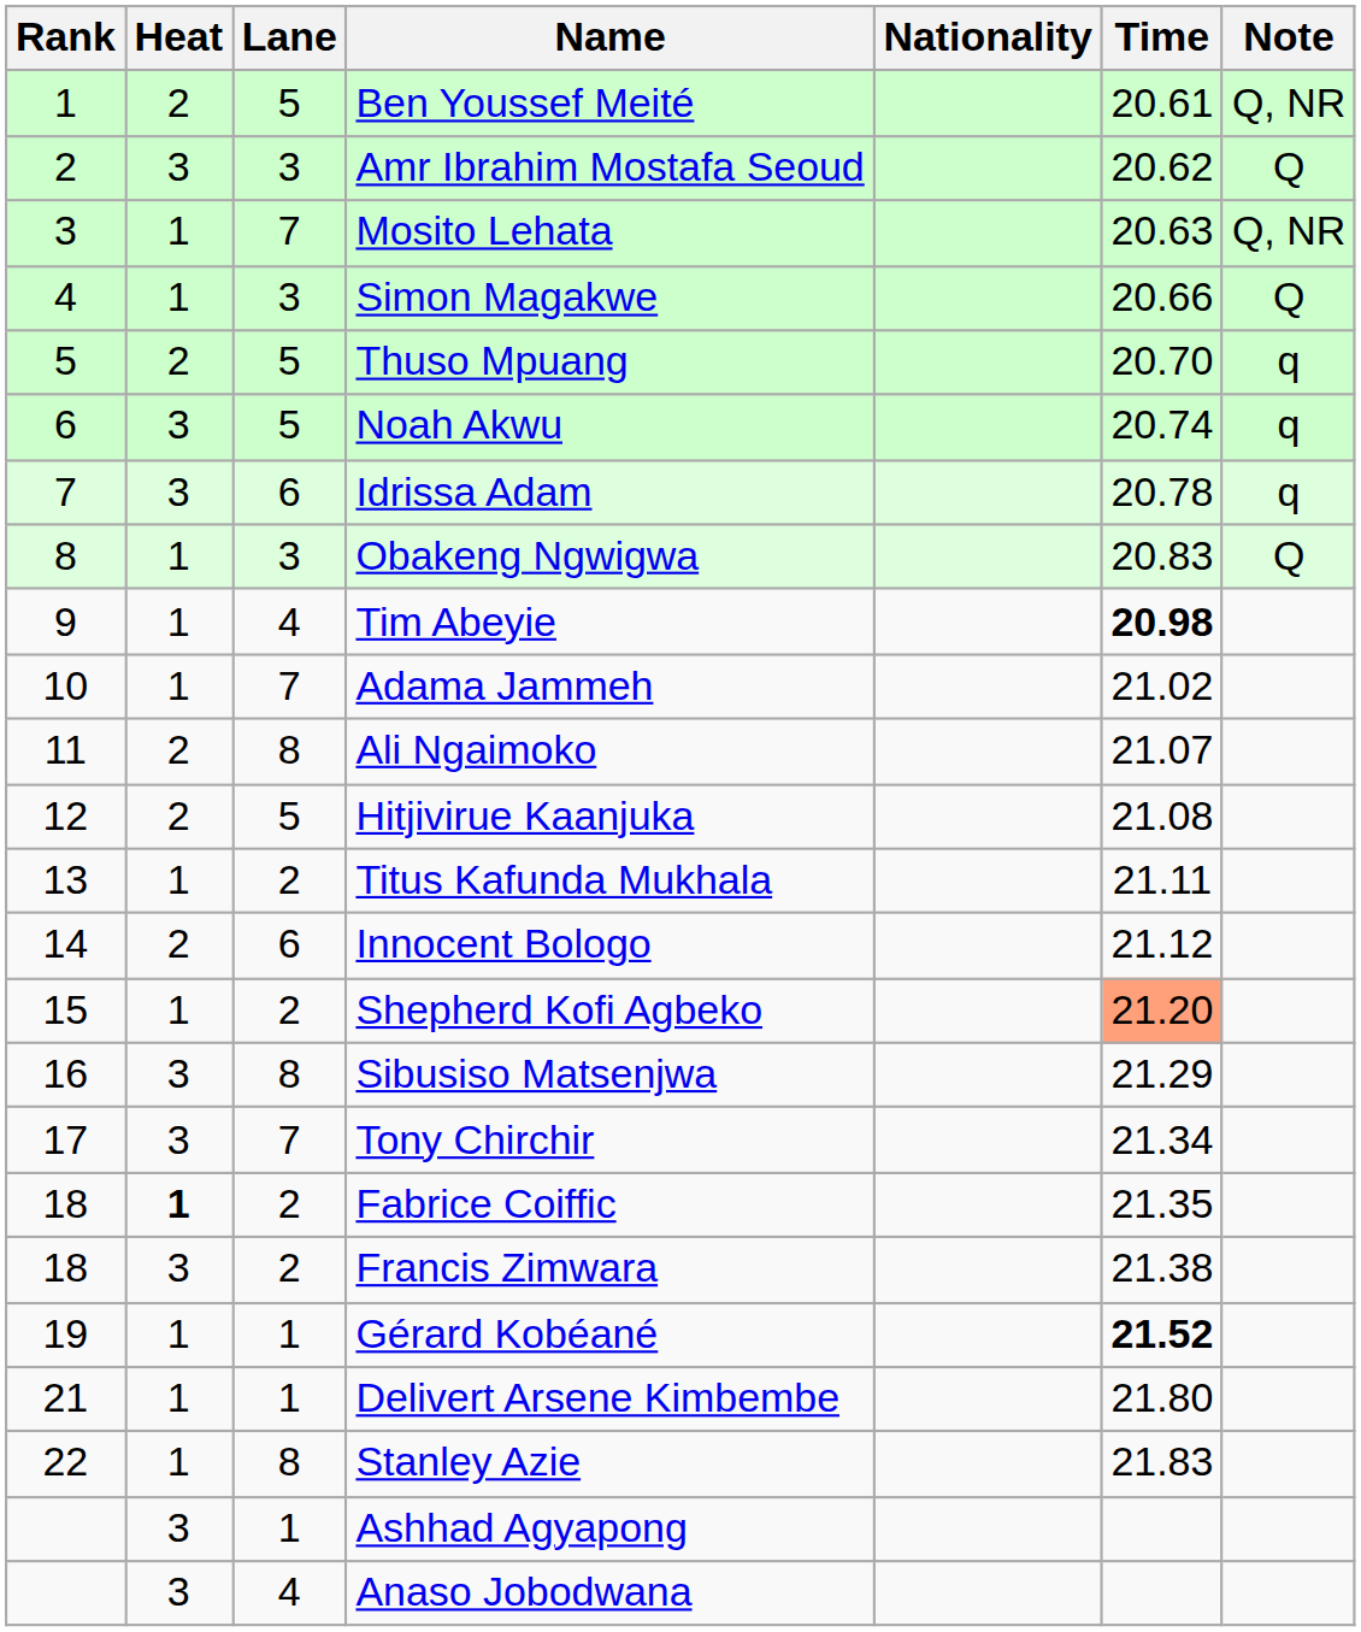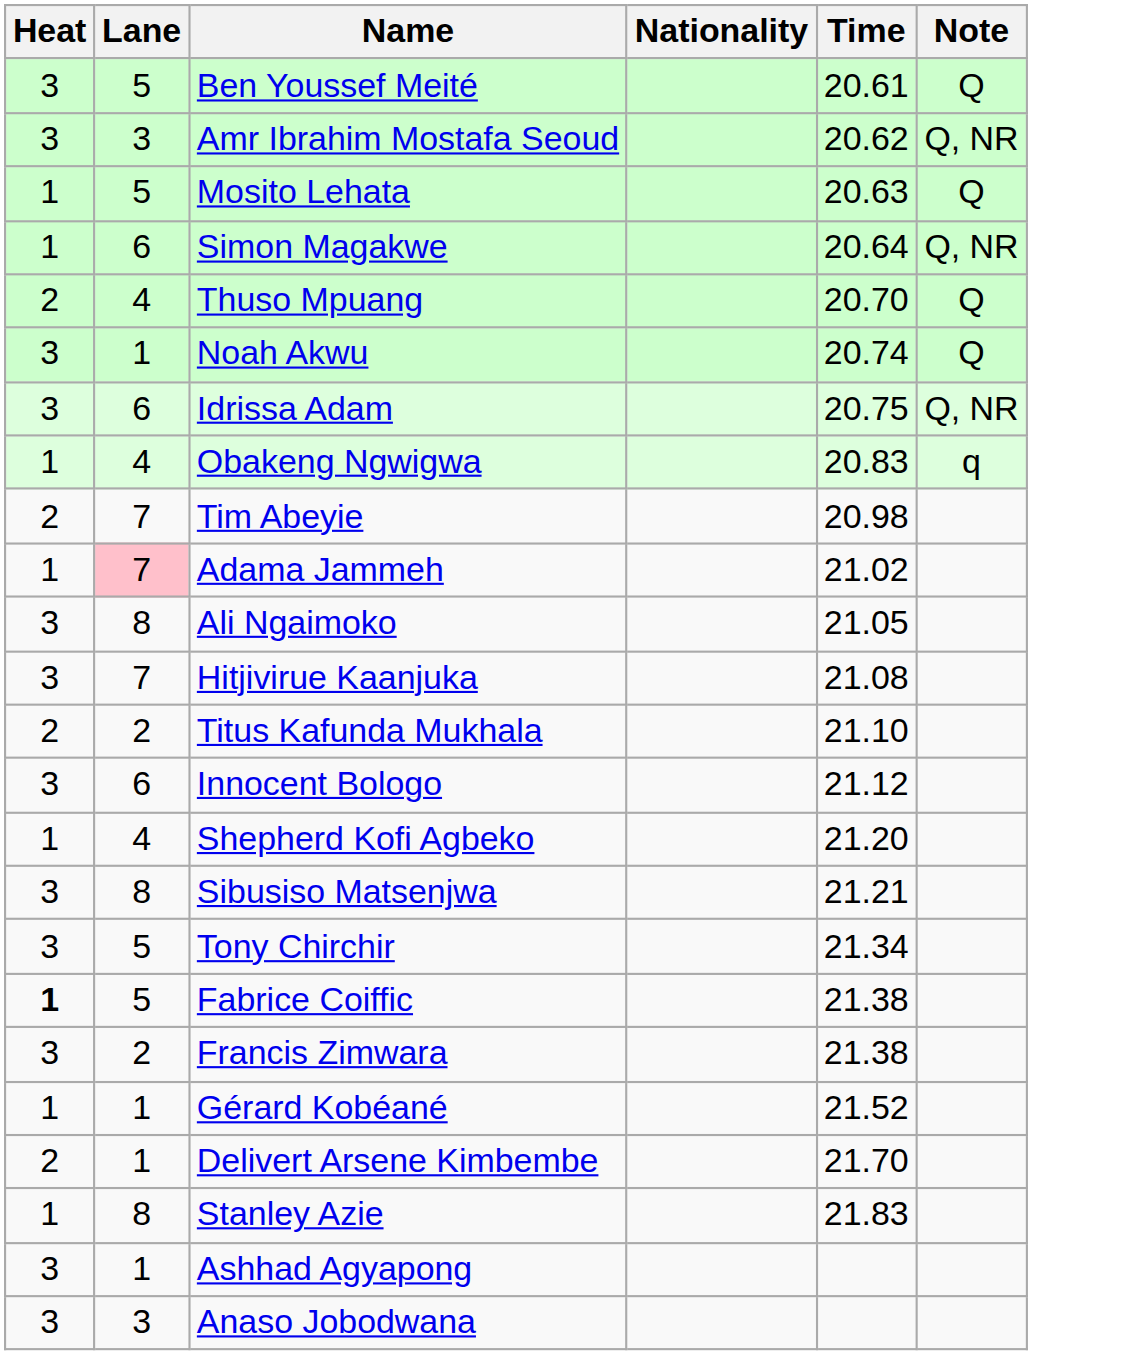- column: Rank | 1 | 2 | 3 | 4 | 5 | 6 | 7 | 8 | 9 | 10 | 11 | 12 | 13 | 14 | 15 | 16 | 17 | 18 | 18 | 19 | 21 | 22
Ben Youssef Meité | Heat: 2 -> 3
Ben Youssef Meité | Note: Q, NR -> Q
Amr Ibrahim Mostafa Seoud | Note: Q -> Q, NR
Mosito Lehata | Lane: 7 -> 5
Mosito Lehata | Note: Q, NR -> Q
Simon Magakwe | Lane: 3 -> 6
Simon Magakwe | Time: 20.66 -> 20.64
Simon Magakwe | Note: Q -> Q, NR
Thuso Mpuang | Lane: 5 -> 4
Thuso Mpuang | Note: q -> Q
Noah Akwu | Lane: 5 -> 1
Noah Akwu | Note: q -> Q
Idrissa Adam | Time: 20.78 -> 20.75
Idrissa Adam | Note: q -> Q, NR
Obakeng Ngwigwa | Lane: 3 -> 4
Obakeng Ngwigwa | Note: Q -> q
Tim Abeyie | Heat: 1 -> 2
Tim Abeyie | Lane: 4 -> 7
Tim Abeyie | Time: bold -> normal
Adama Jammeh | Lane: no background -> pink background
Ali Ngaimoko | Heat: 2 -> 3
Ali Ngaimoko | Time: 21.07 -> 21.05
Hitjivirue Kaanjuka | Heat: 2 -> 3
Hitjivirue Kaanjuka | Lane: 5 -> 7
Titus Kafunda Mukhala | Heat: 1 -> 2
Titus Kafunda Mukhala | Time: 21.11 -> 21.10
Innocent Bologo | Heat: 2 -> 3
Shepherd Kofi Agbeko | Lane: 2 -> 4
Shepherd Kofi Agbeko | Time: lightsalmon background -> no background
Sibusiso Matsenjwa | Time: 21.29 -> 21.21
Tony Chirchir | Lane: 7 -> 5
Fabrice Coiffic | Lane: 2 -> 5
Fabrice Coiffic | Time: 21.35 -> 21.38
Gérard Kobéané | Time: bold -> normal
Delivert Arsene Kimbembe | Heat: 1 -> 2
Delivert Arsene Kimbembe | Time: 21.80 -> 21.70
Anaso Jobodwana | Lane: 4 -> 3
